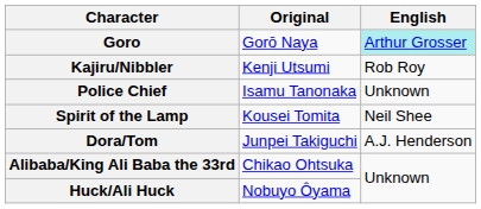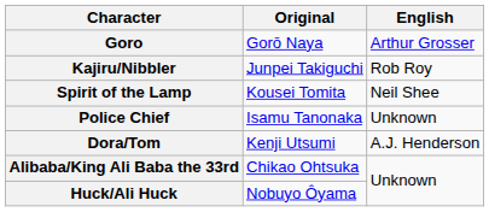Goro | English: paleturquoise background -> no background
Kajiru/Nibbler | Original: Kenji Utsumi -> Junpei Takiguchi
rows swapped: Police Chief <-> Spirit of the Lamp
Dora/Tom | Original: Junpei Takiguchi -> Kenji Utsumi
